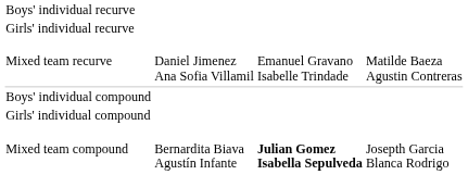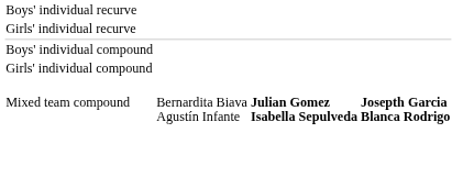- row: Mixed team recurve | Daniel Jimenez Ana Sofia Villamil | Emanuel Gravano Isabelle Trindade | Matilde Baeza Agustin Contreras
Mixed team compound | column 4: normal -> bold
